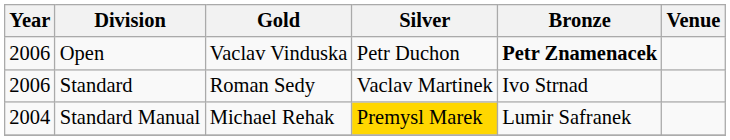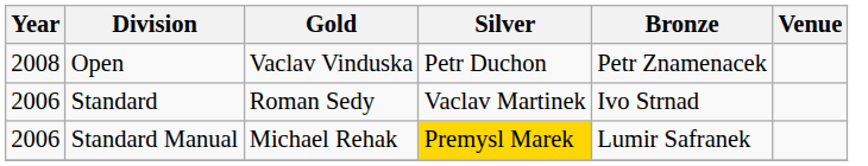Open | Year: 2006 -> 2008
Open | Bronze: bold -> normal
Standard Manual | Year: 2004 -> 2006
